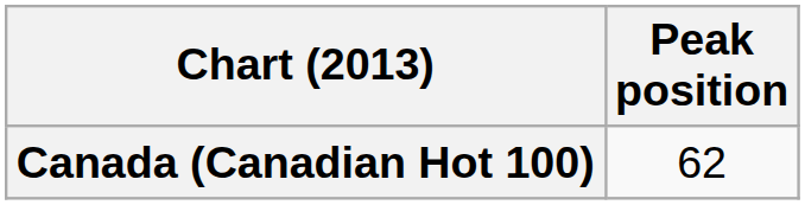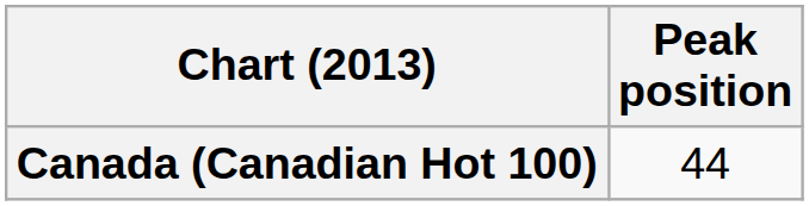Canada (Canadian Hot 100) | Peak position: 62 -> 44
